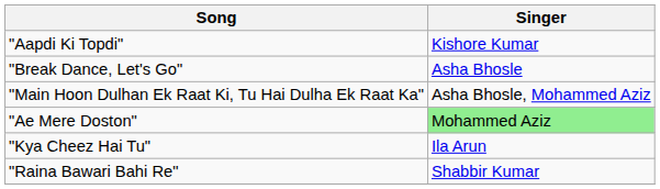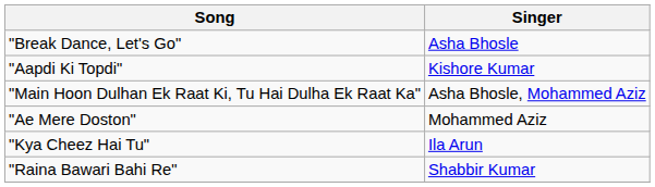rows swapped: "Aapdi Ki Topdi" <-> "Break Dance, Let's Go"
"Ae Mere Doston" | Singer: lightgreen background -> no background
